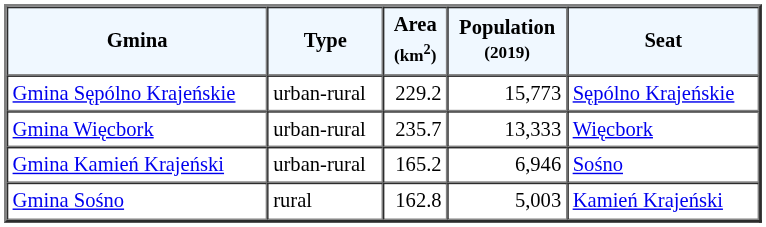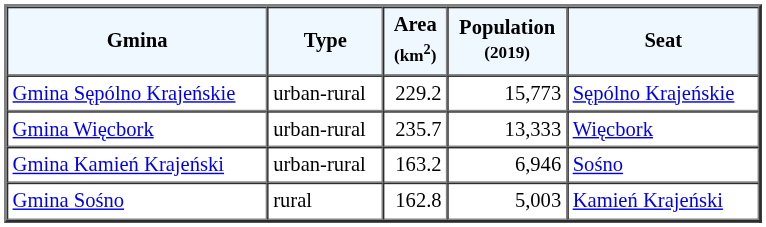Gmina Kamień Krajeński | Area (km2): 165.2 -> 163.2
